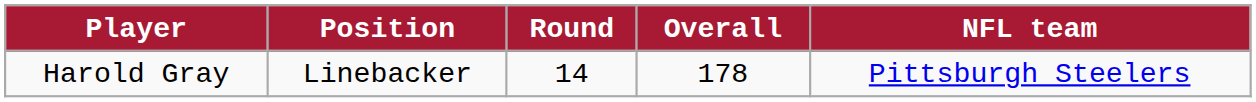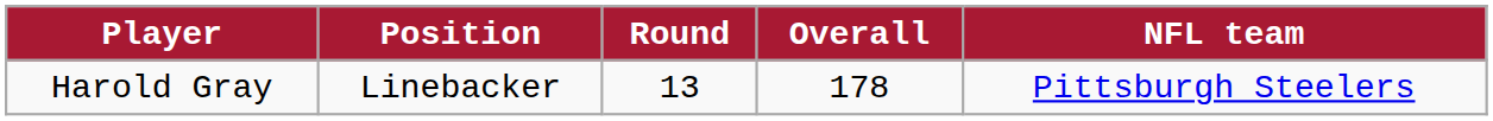Harold Gray | Round: 14 -> 13
